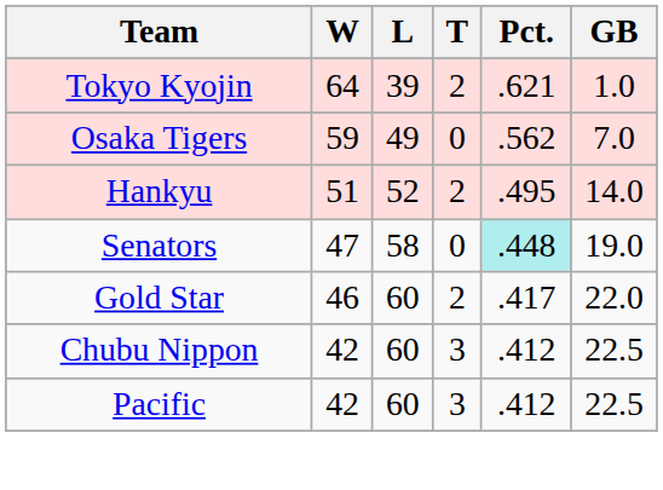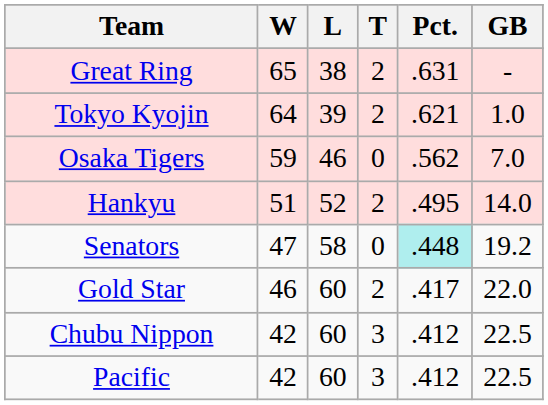+ row: Great Ring | 65 | 38 | 2 | .631 | -
Osaka Tigers | L: 49 -> 46
Senators | GB: 19.0 -> 19.2
